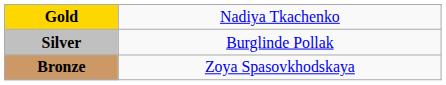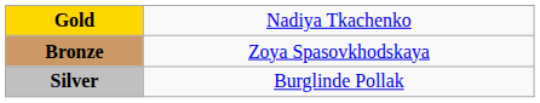rows swapped: Silver <-> Bronze
